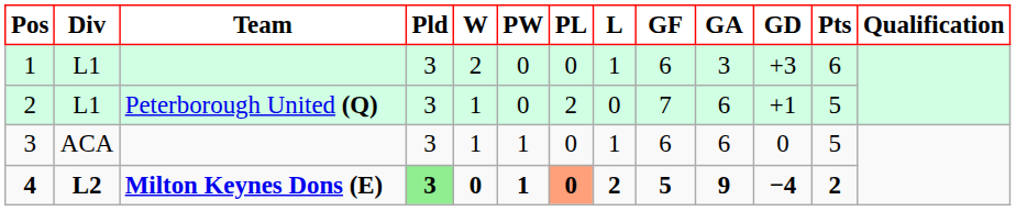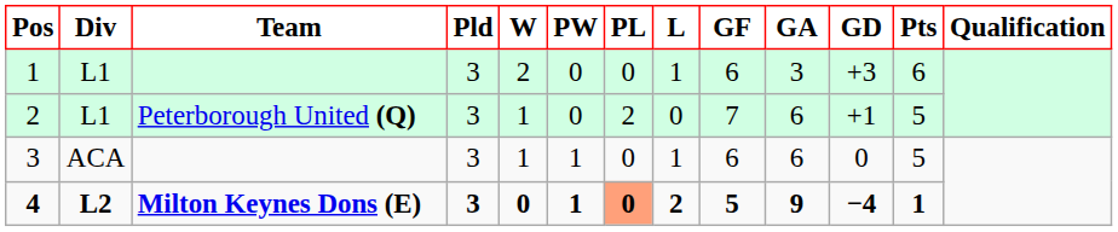4 | Pld: lightgreen background -> no background
4 | Pts: 2 -> 1
